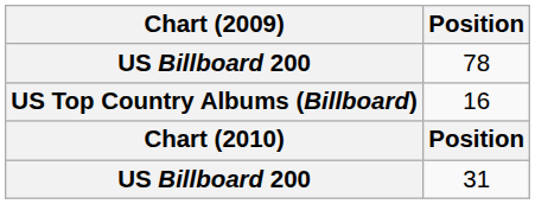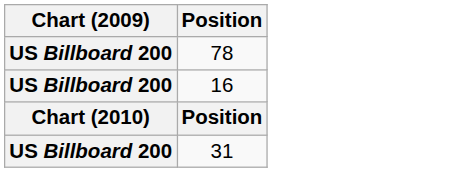16 | Chart (2009): US Top Country Albums (Billboard) -> US Billboard 200
